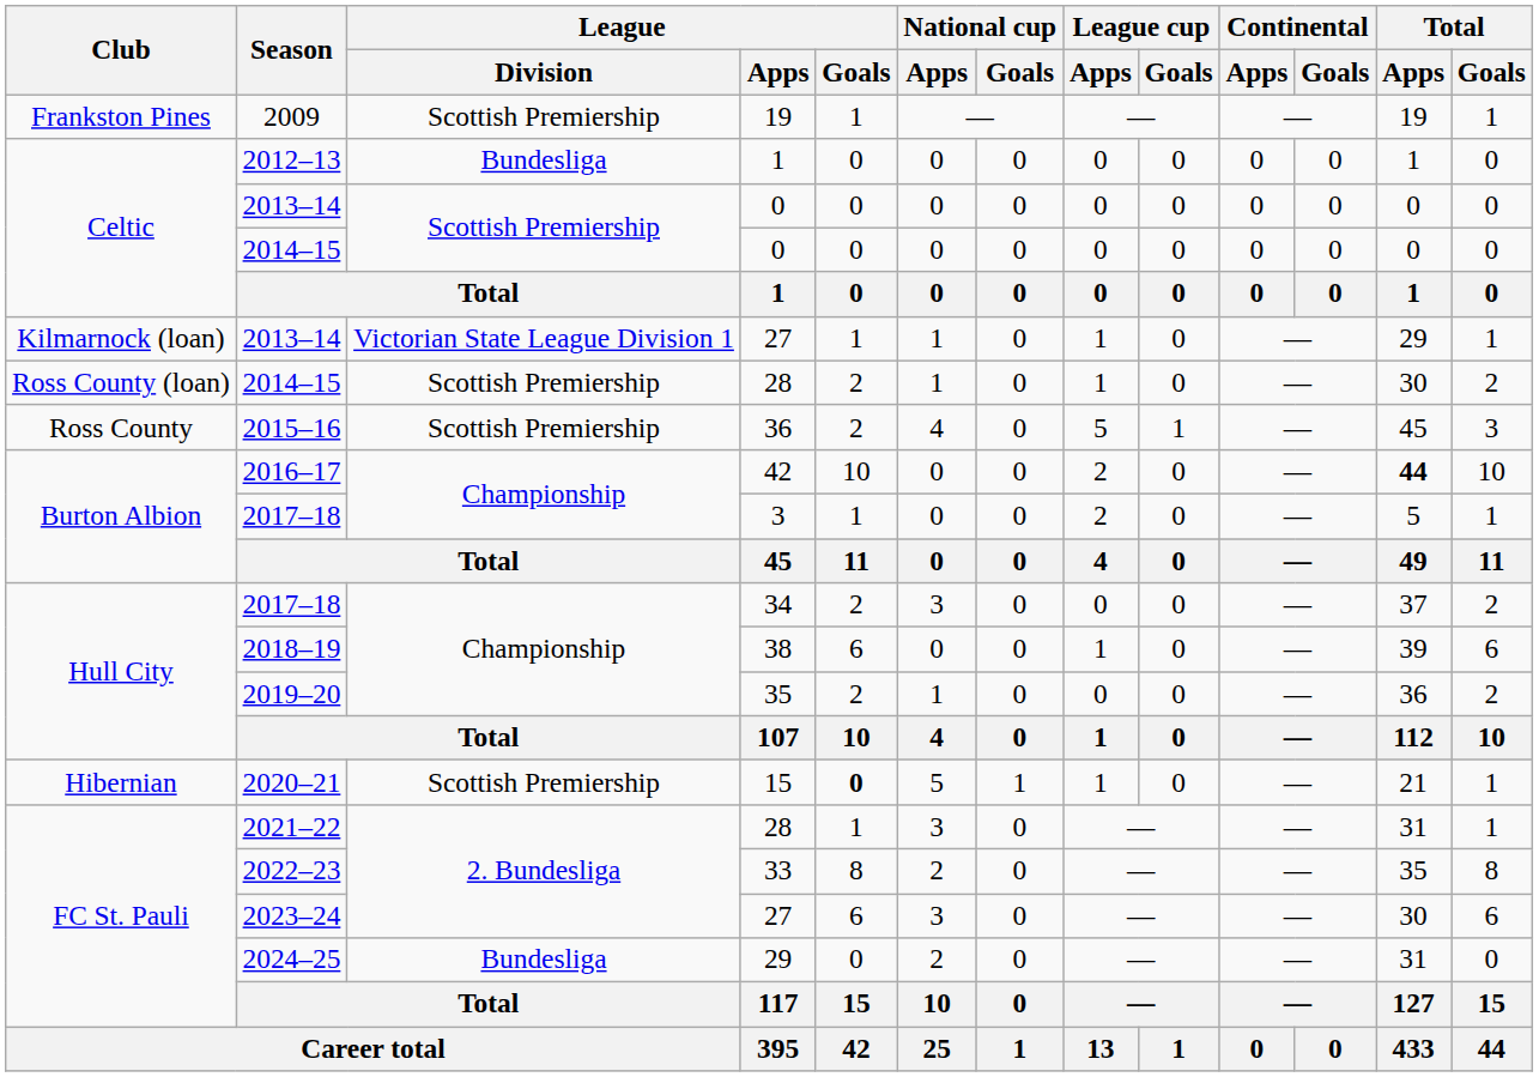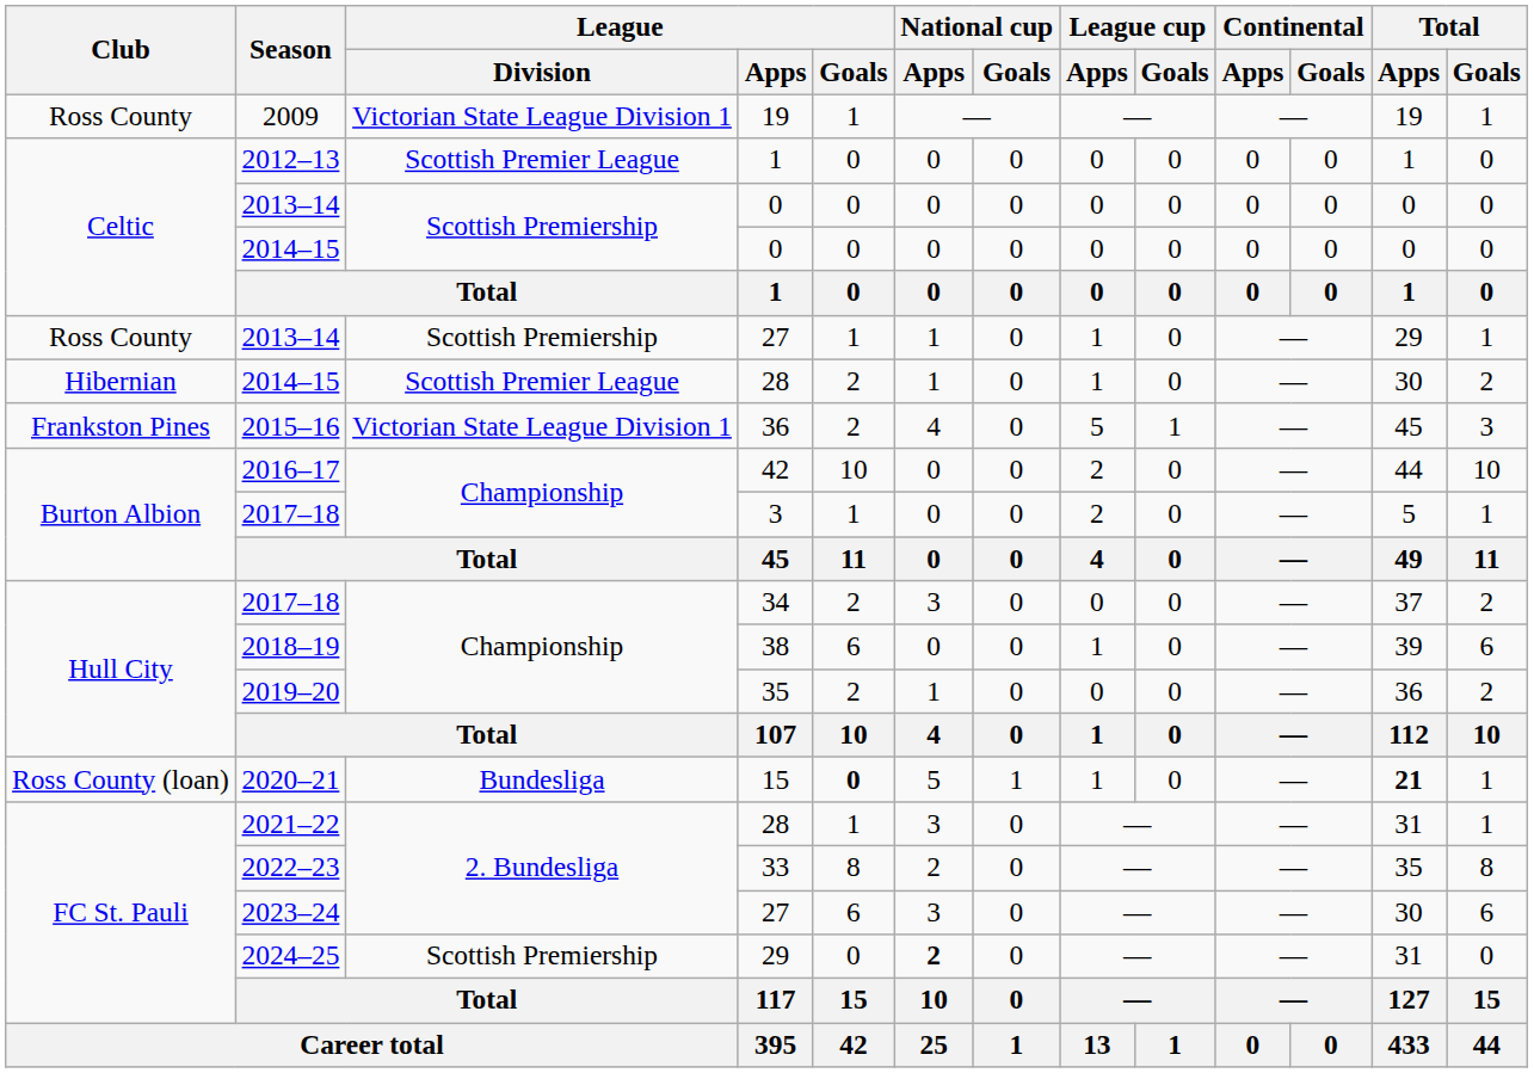2009 | Club: Frankston Pines -> Ross County
2009 | League / Division: Scottish Premiership -> Victorian State League Division 1
2012–13 | League / Division: Bundesliga -> Scottish Premier League
2013–14 / 27 | Club: Kilmarnock (loan) -> Ross County
2013–14 / 27 | League / Division: Victorian State League Division 1 -> Scottish Premiership
2014–15 / 28 | Club: Ross County (loan) -> Hibernian
2014–15 / 28 | League / Division: Scottish Premiership -> Scottish Premier League
2015–16 | Club: Ross County -> Frankston Pines
2015–16 | League / Division: Scottish Premiership -> Victorian State League Division 1
2016–17 | Total / Apps: bold -> normal
2020–21 | Club: Hibernian -> Ross County (loan)
2020–21 | League / Division: Scottish Premiership -> Bundesliga
2020–21 | Total / Apps: normal -> bold
2024–25 | League / Division: Bundesliga -> Scottish Premiership
2024–25 | National cup / Apps: normal -> bold
